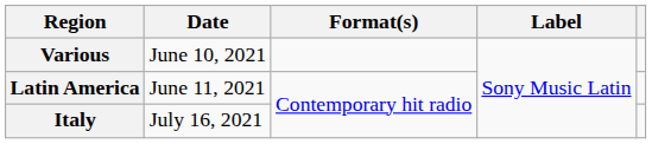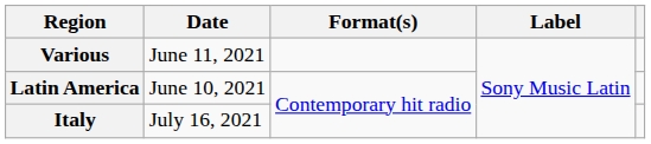Various | Date: June 10, 2021 -> June 11, 2021
Latin America | Date: June 11, 2021 -> June 10, 2021
